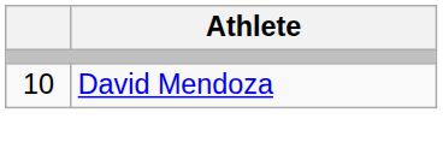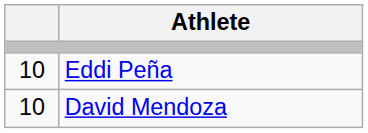+ row: 10 | Eddi Peña
